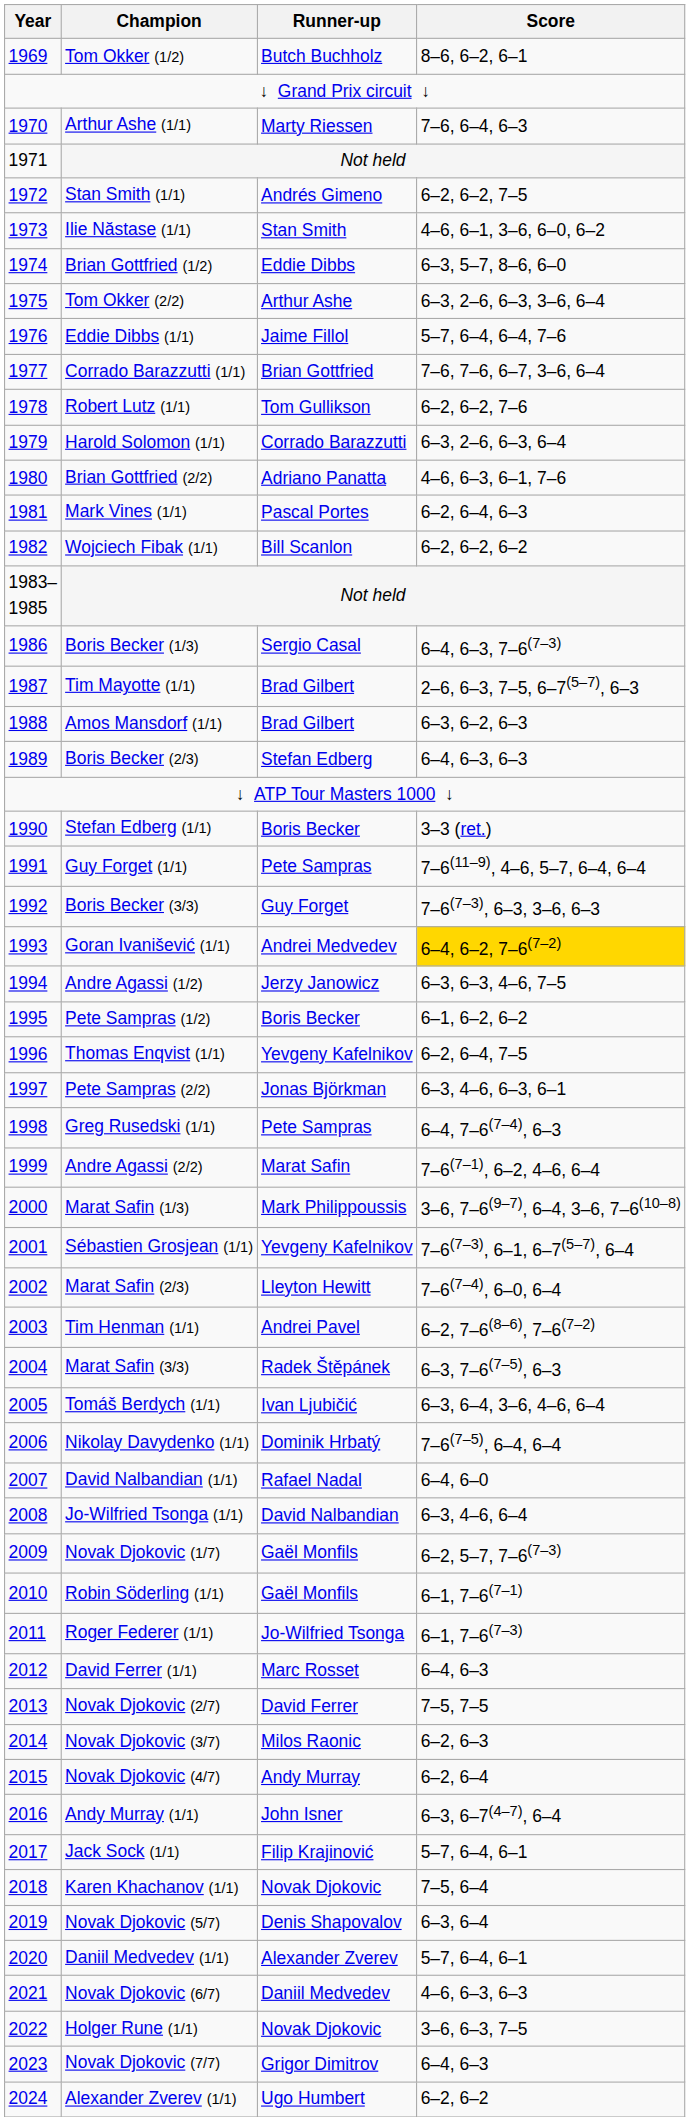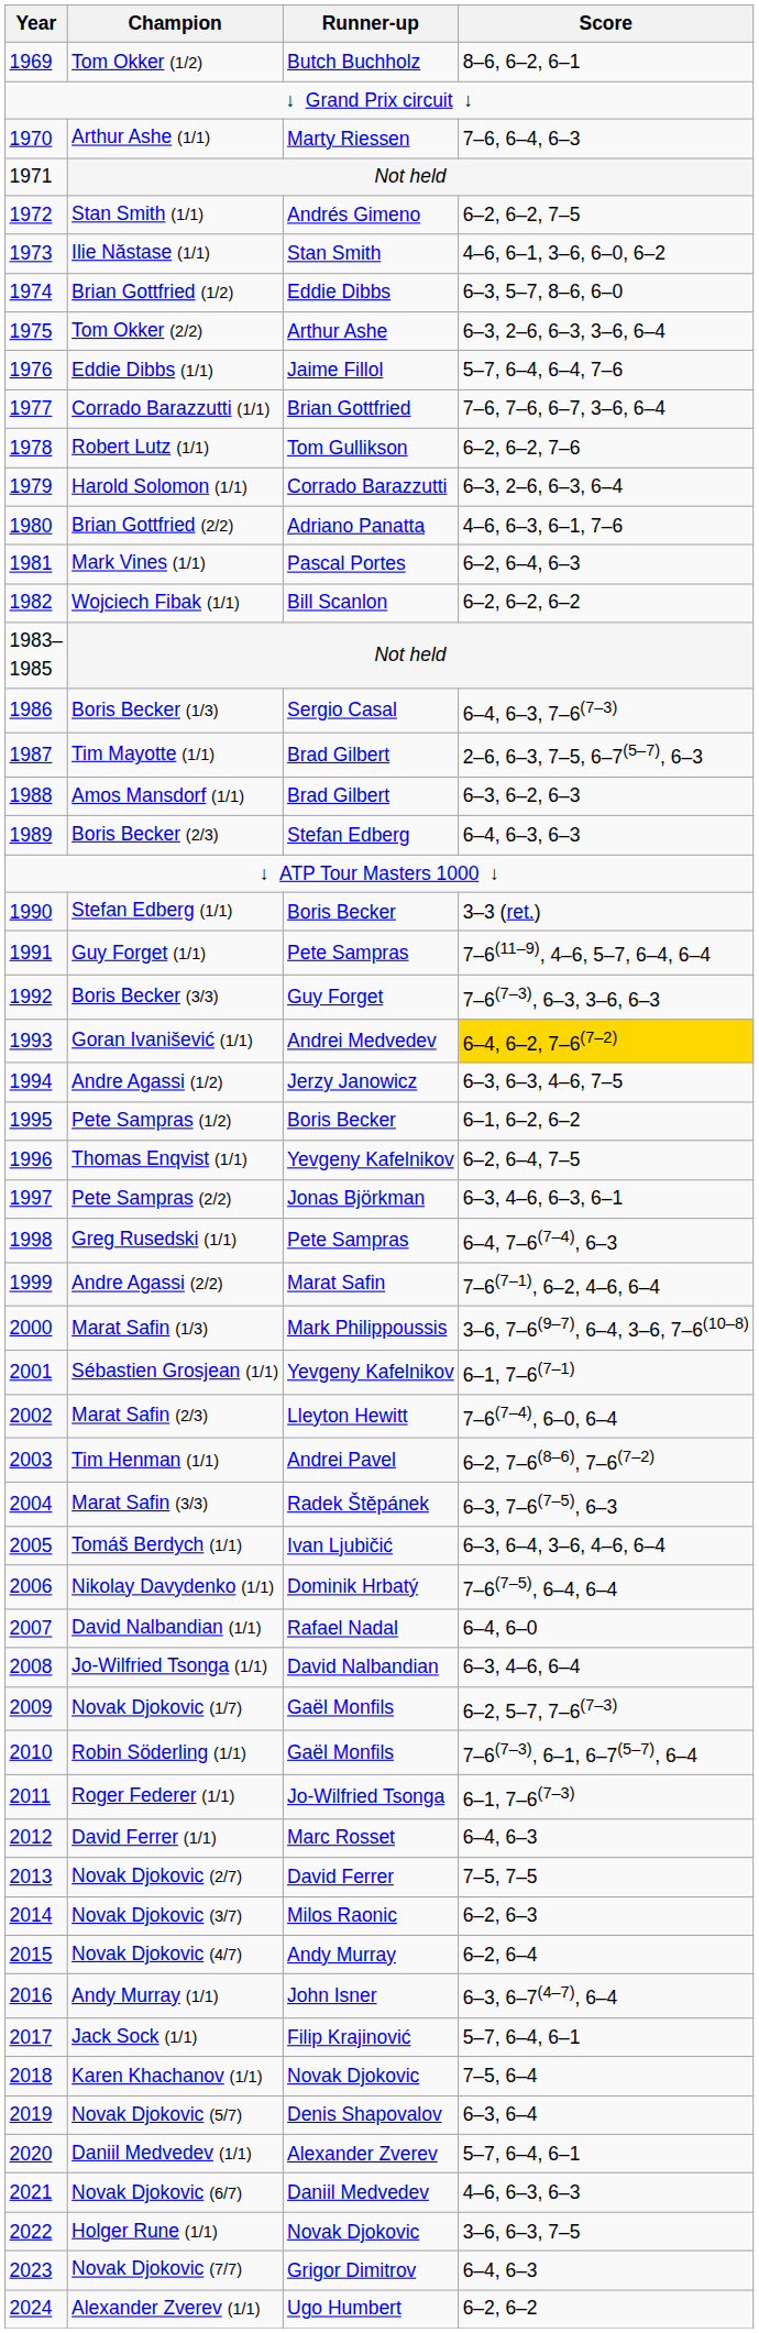Sébastien Grosjean (1/1) | Score: 7–6(7–3), 6–1, 6–7(5–7), 6–4 -> 6–1, 7–6(7–1)
Robin Söderling (1/1) | Score: 6–1, 7–6(7–1) -> 7–6(7–3), 6–1, 6–7(5–7), 6–4
